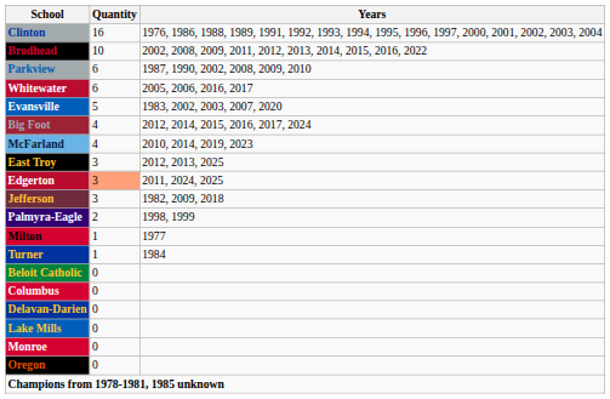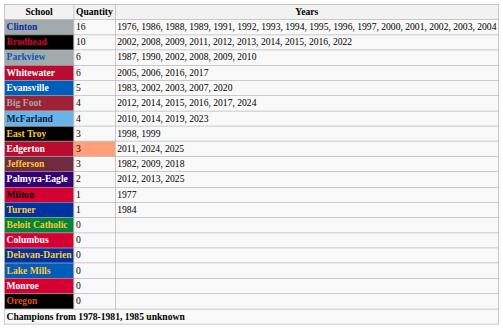East Troy | Years: 2012, 2013, 2025 -> 1998, 1999
Palmyra-Eagle | Years: 1998, 1999 -> 2012, 2013, 2025
